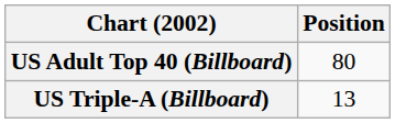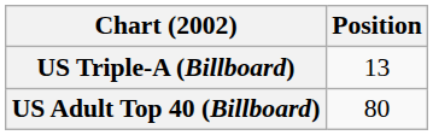rows swapped: US Adult Top 40 (Billboard) <-> US Triple-A (Billboard)
